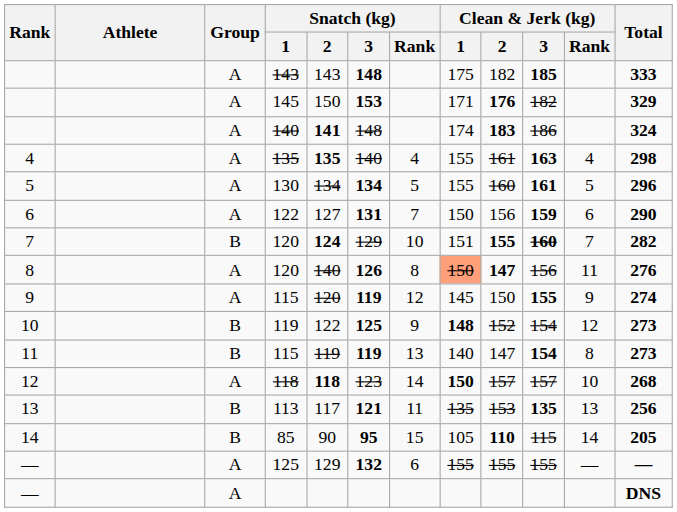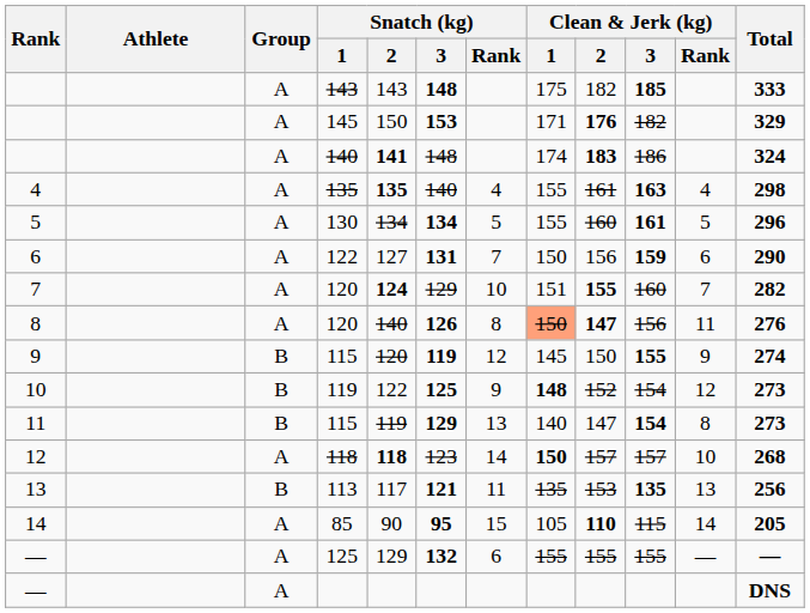7 / 120 | Group: B -> A
7 / 120 | Clean & Jerk (kg) / 3: bold -> normal
9 / 115 | Group: A -> B
11 / 115 | Snatch (kg) / 3: 119 -> 129
85 | Group: B -> A
